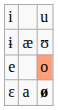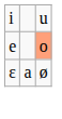- row: ɨ | æ | ʊ
ɛ | column 3: bold -> normal
